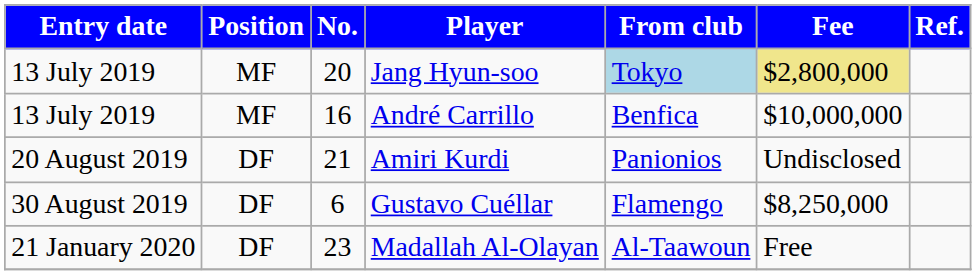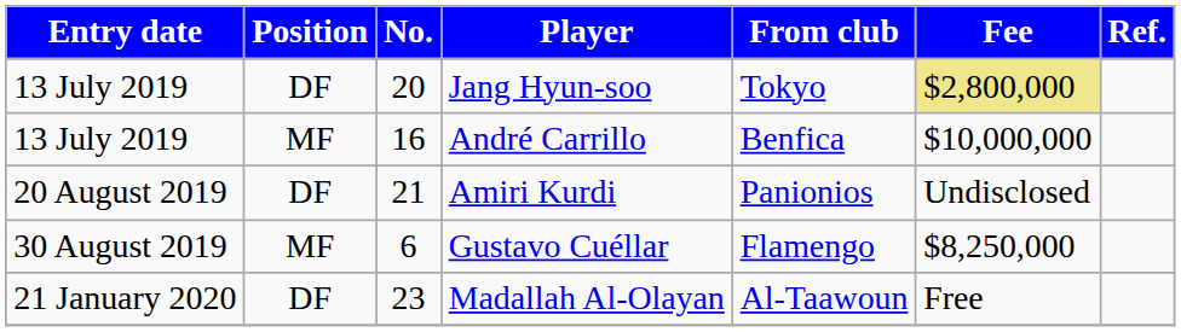Jang Hyun-soo | Position: MF -> DF
Jang Hyun-soo | From club: lightblue background -> no background
Gustavo Cuéllar | Position: DF -> MF
